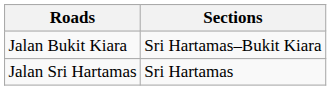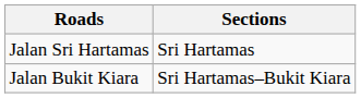rows swapped: Jalan Sri Hartamas <-> Jalan Bukit Kiara
